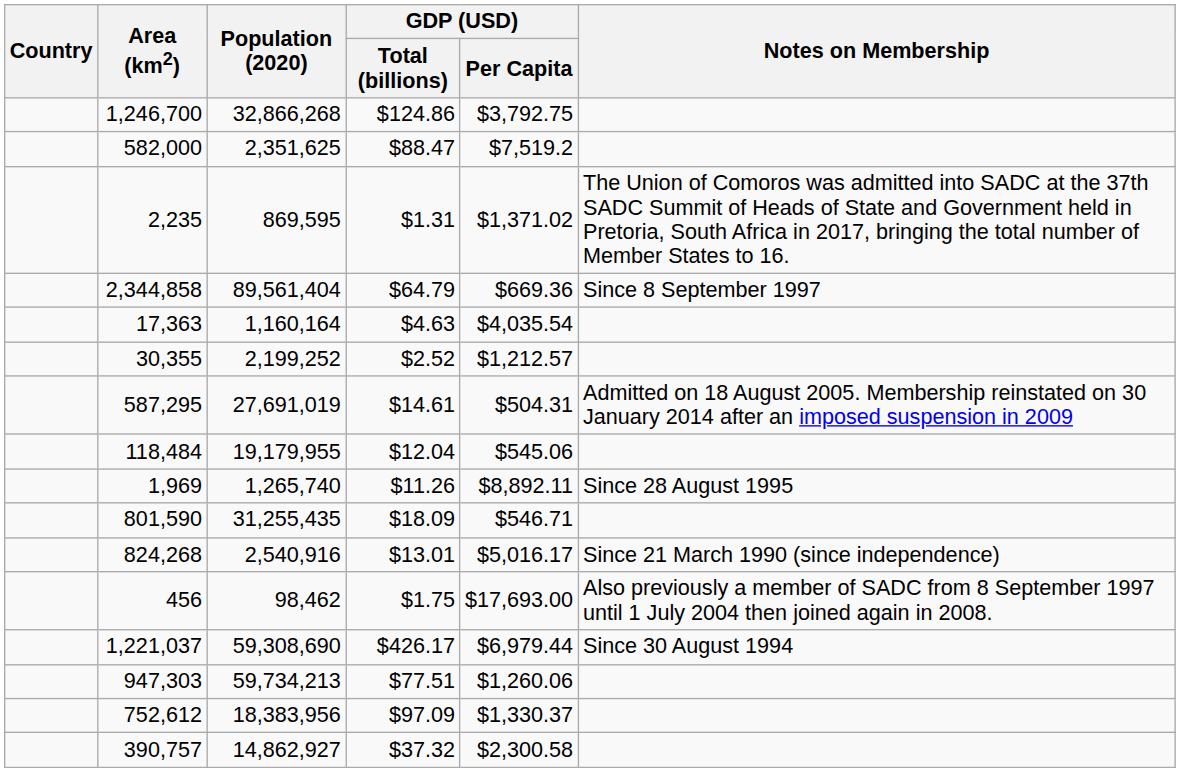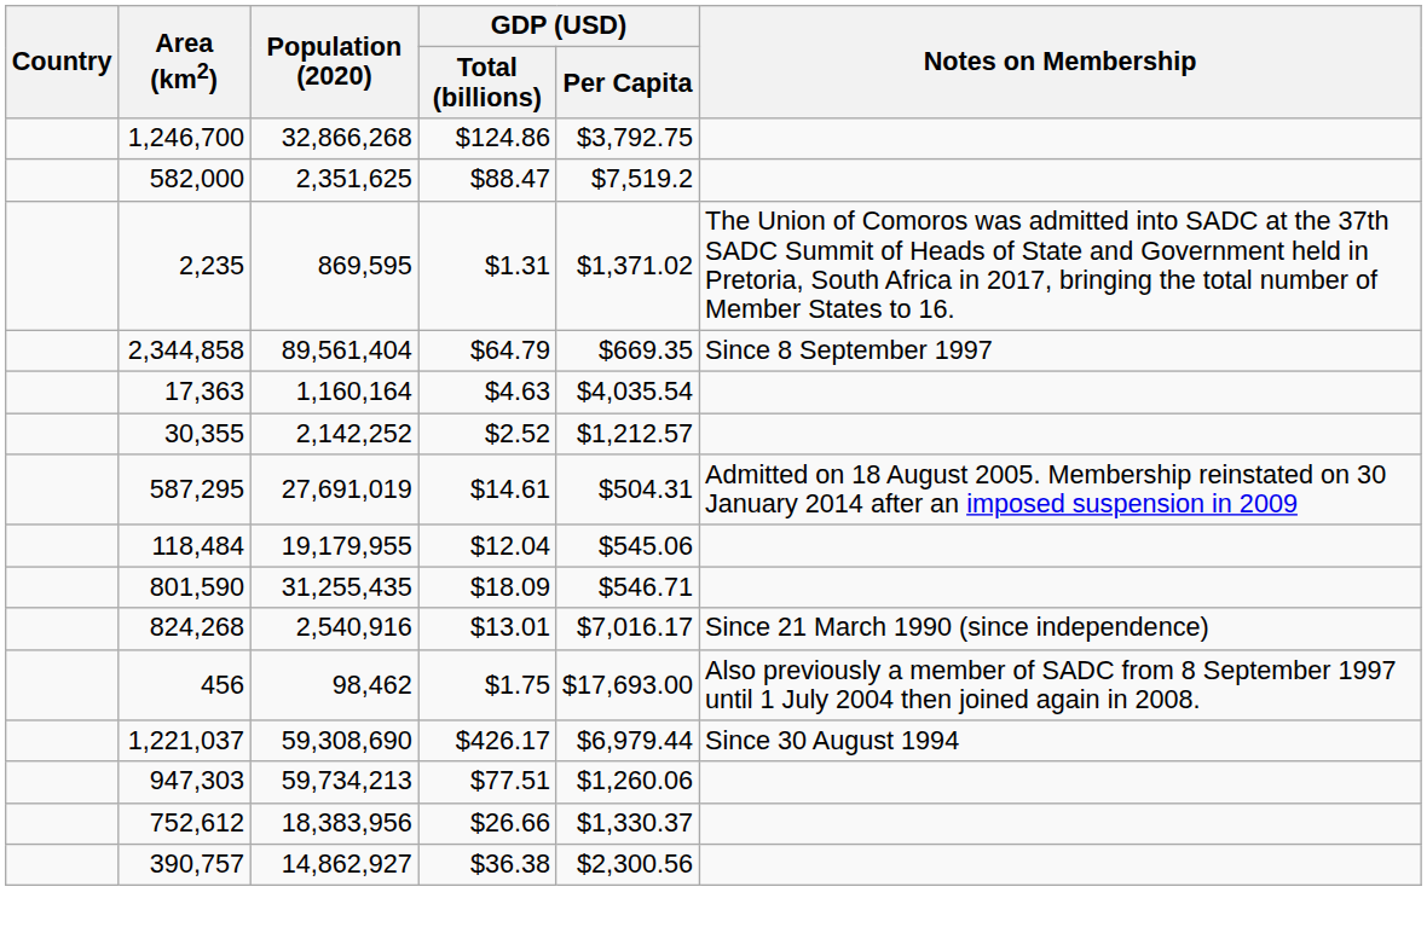2,344,858 | GDP (USD) / Per Capita: $669.36 -> $669.35
30,355 | Population (2020): 2,199,252 -> 2,142,252
- row: 1,969 | 1,265,740 | $11.26 | $8,892.11 | Since 28 August 1995
824,268 | GDP (USD) / Per Capita: $5,016.17 -> $7,016.17
752,612 | GDP (USD) / Total (billions): $97.09 -> $26.66
390,757 | GDP (USD) / Total (billions): $37.32 -> $36.38
390,757 | GDP (USD) / Per Capita: $2,300.58 -> $2,300.56
